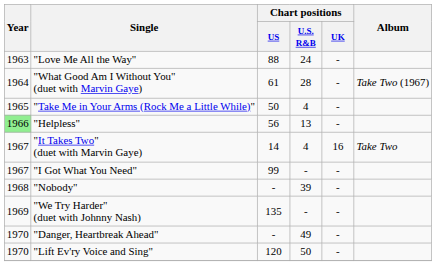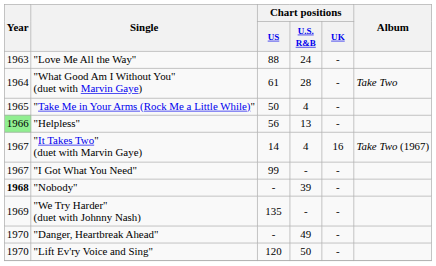"What Good Am I Without You" (duet with Marvin Gaye) | Album: Take Two (1967) -> Take Two
"It Takes Two" (duet with Marvin Gaye) | Album: Take Two -> Take Two (1967)
"Nobody" | Year: normal -> bold
